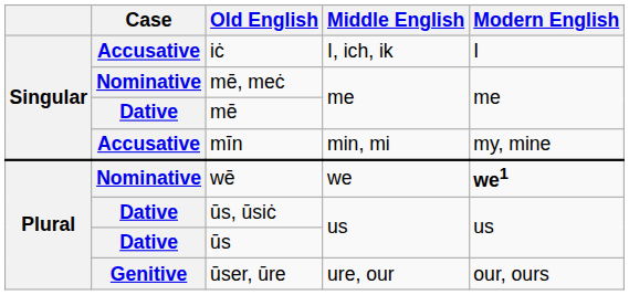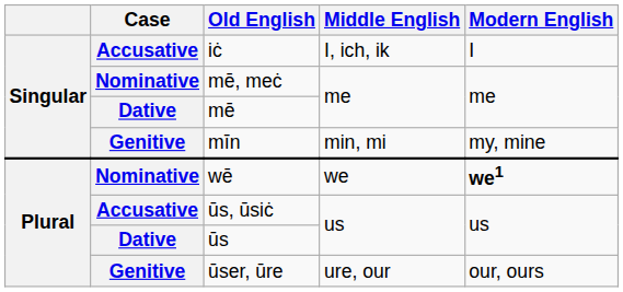mīn | Case: Accusative -> Genitive
ūs, ūsiċ | Case: Dative -> Accusative
